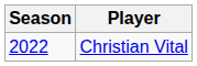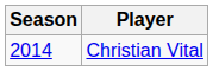Christian Vital | Season: 2022 -> 2014
